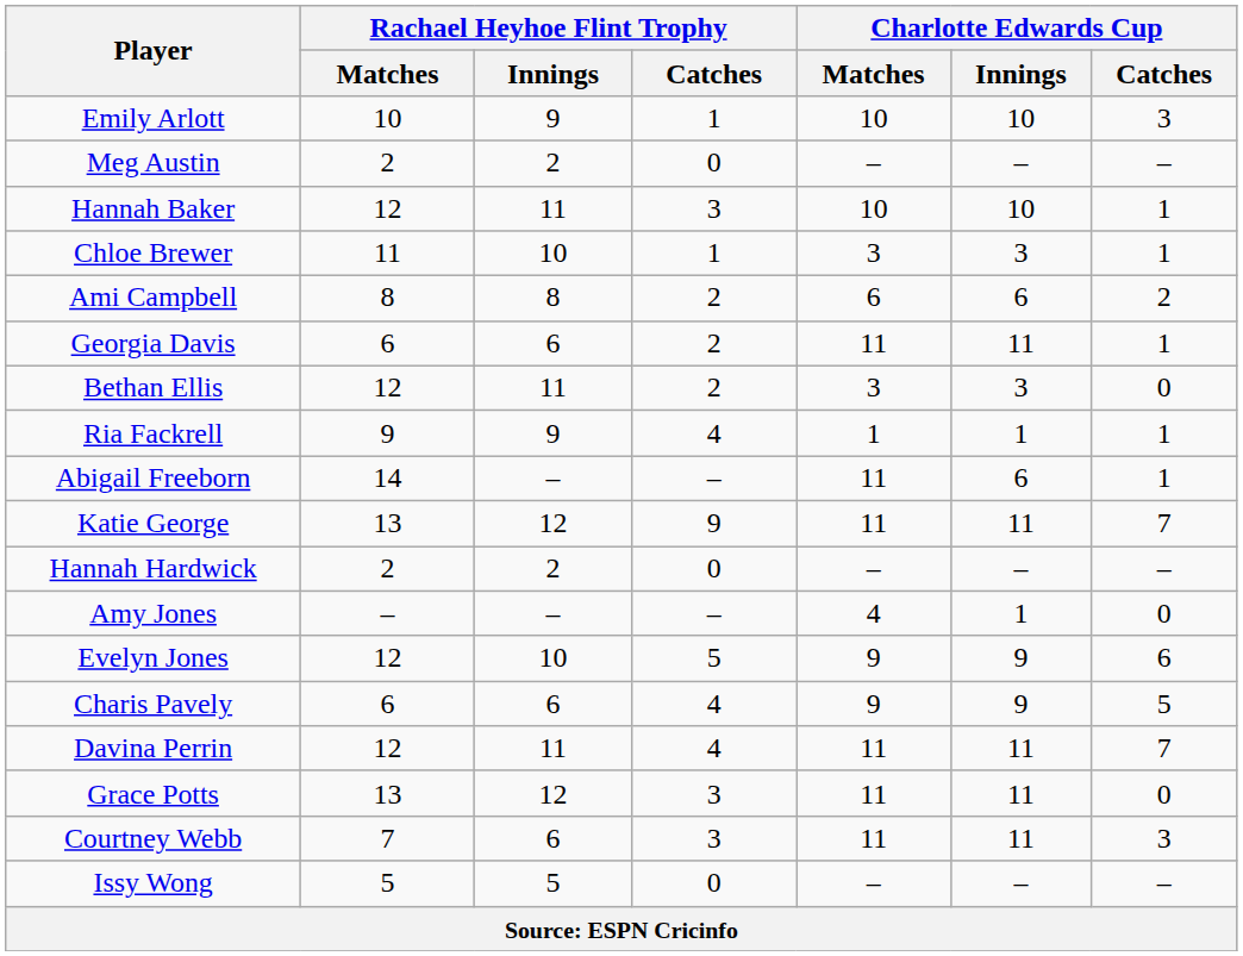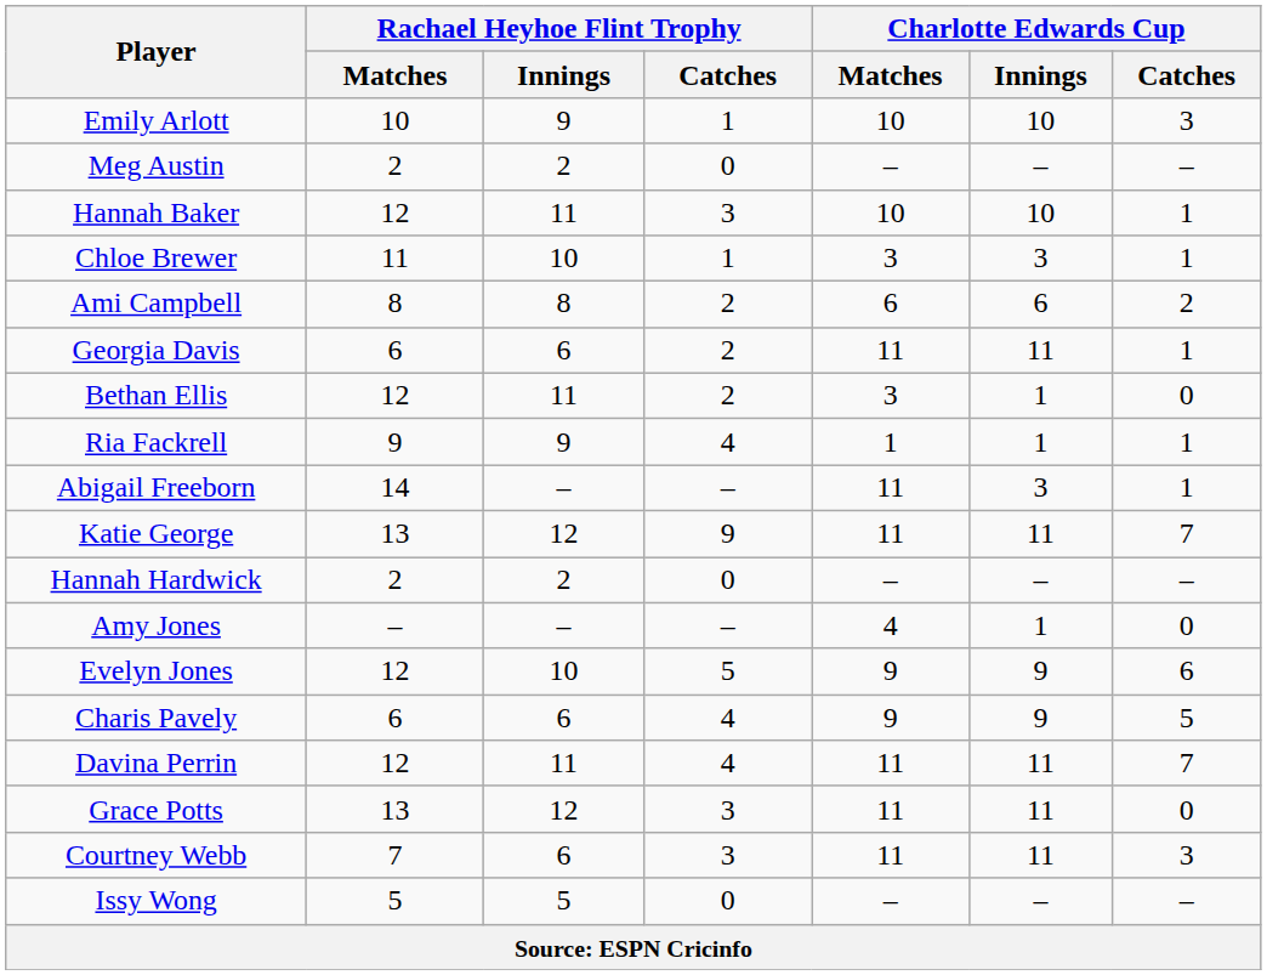Bethan Ellis | Charlotte Edwards Cup / Innings: 3 -> 1
Abigail Freeborn | Charlotte Edwards Cup / Innings: 6 -> 3
